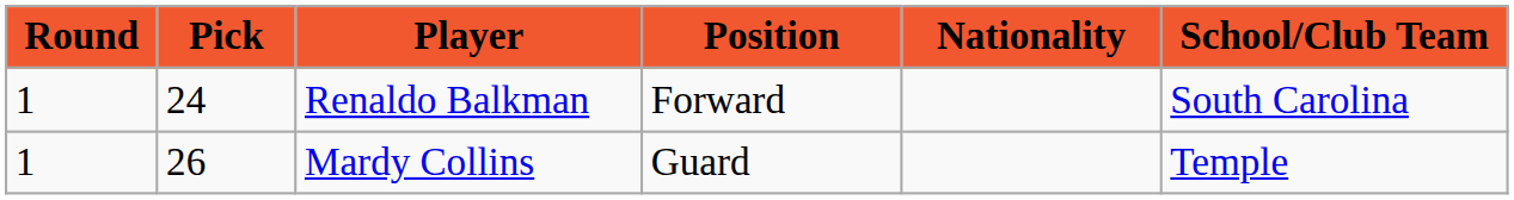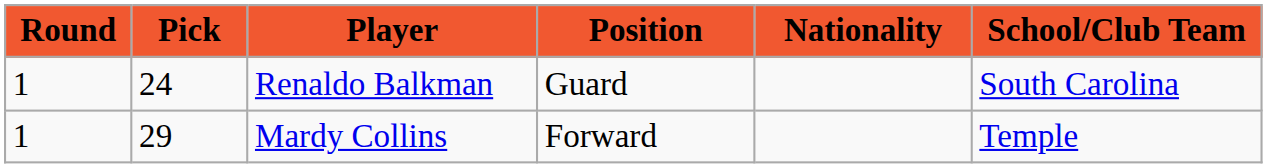Renaldo Balkman | Position: Forward -> Guard
Mardy Collins | Pick: 26 -> 29
Mardy Collins | Position: Guard -> Forward
